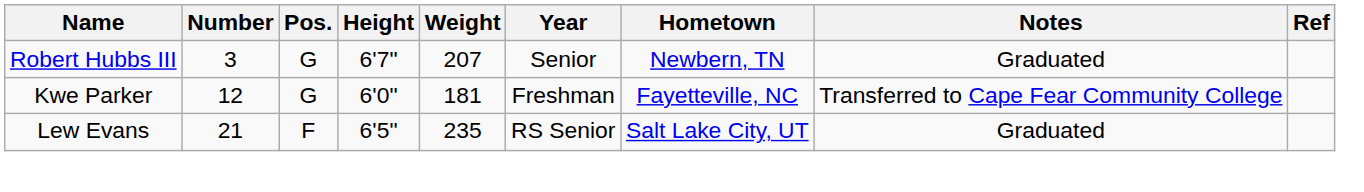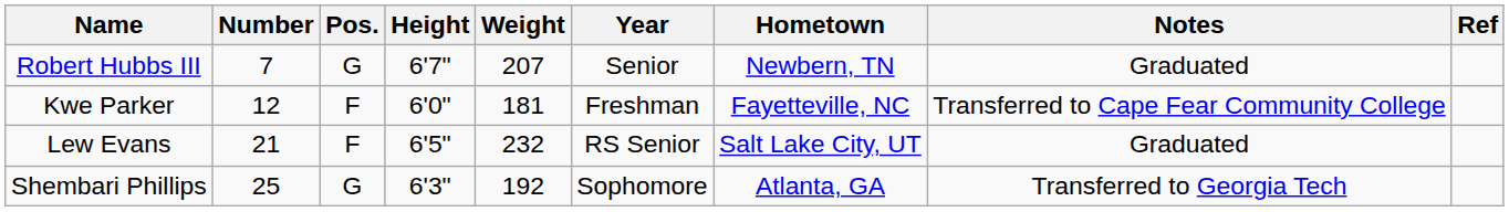Robert Hubbs III | Number: 3 -> 7
Kwe Parker | Pos.: G -> F
Lew Evans | Weight: 235 -> 232
+ row: Shembari Phillips | 25 | G | 6'3" | 192 | Sophomore | Atlanta, GA | Transferred to Georgia Tech
